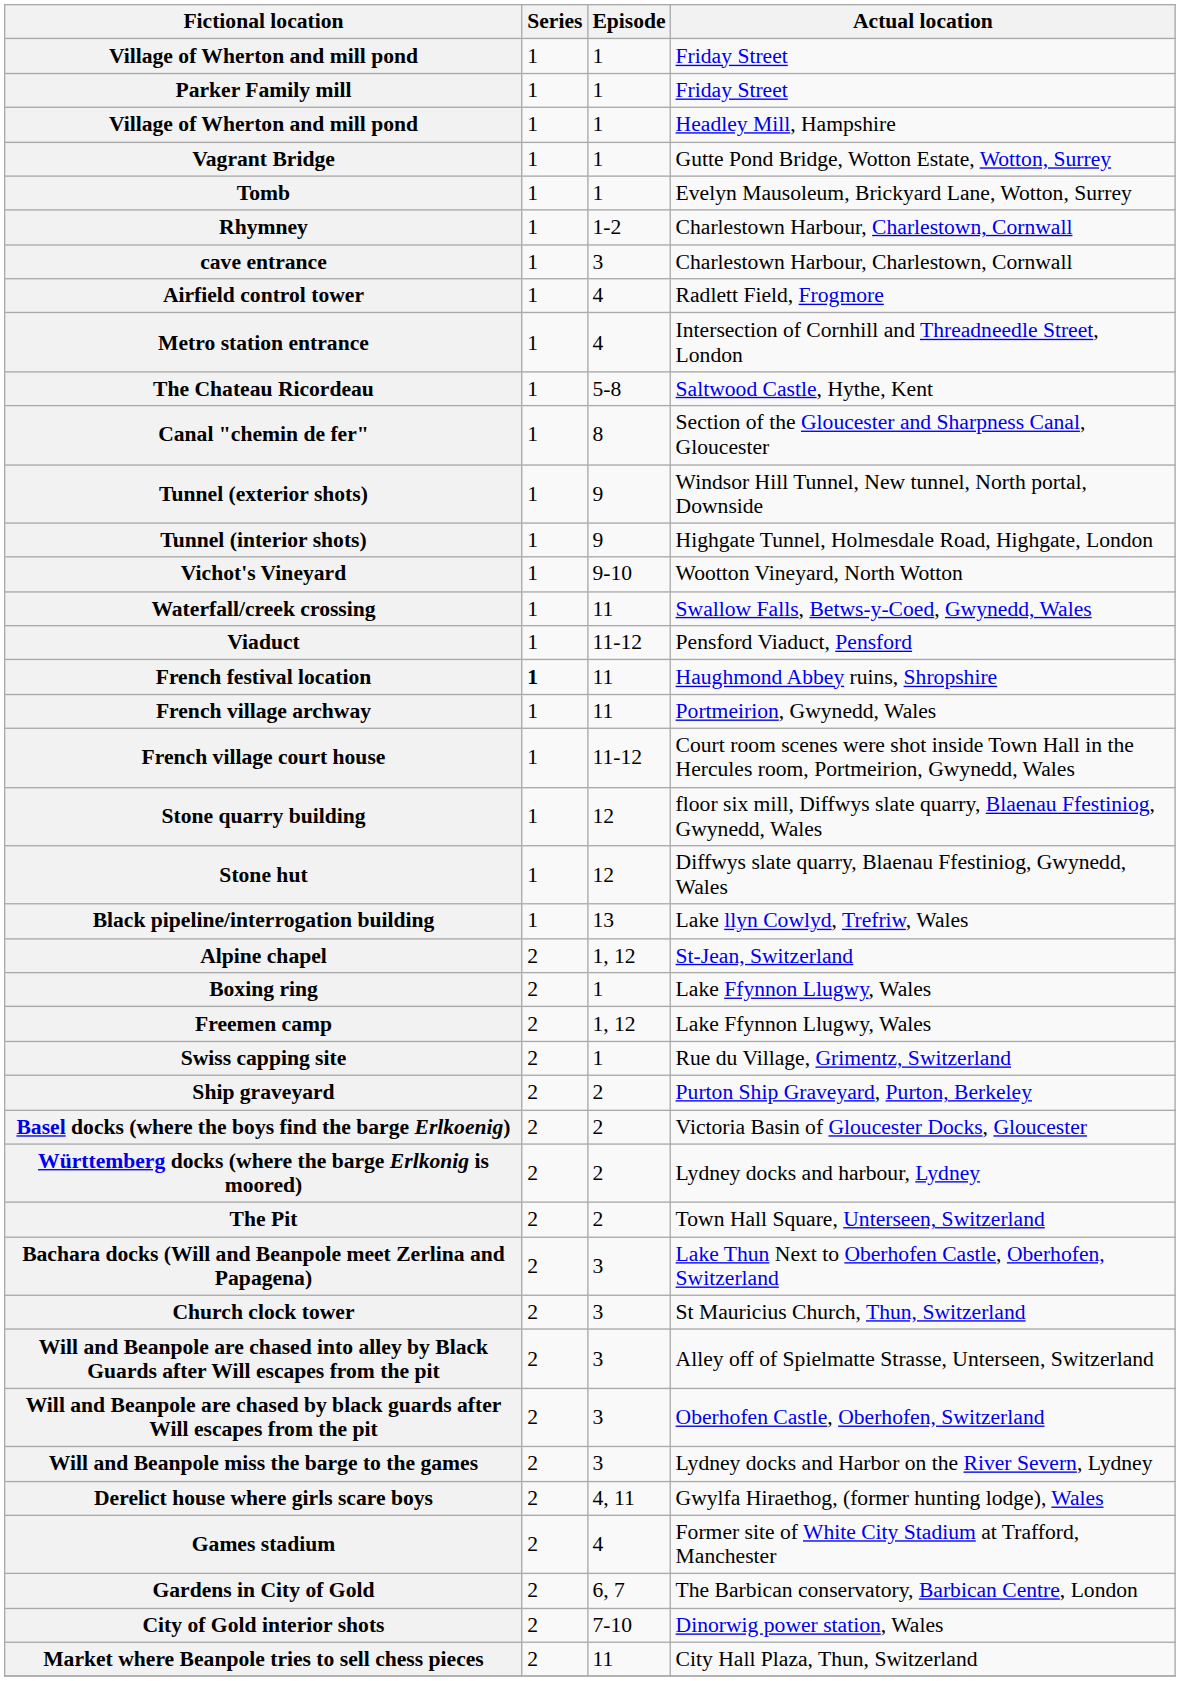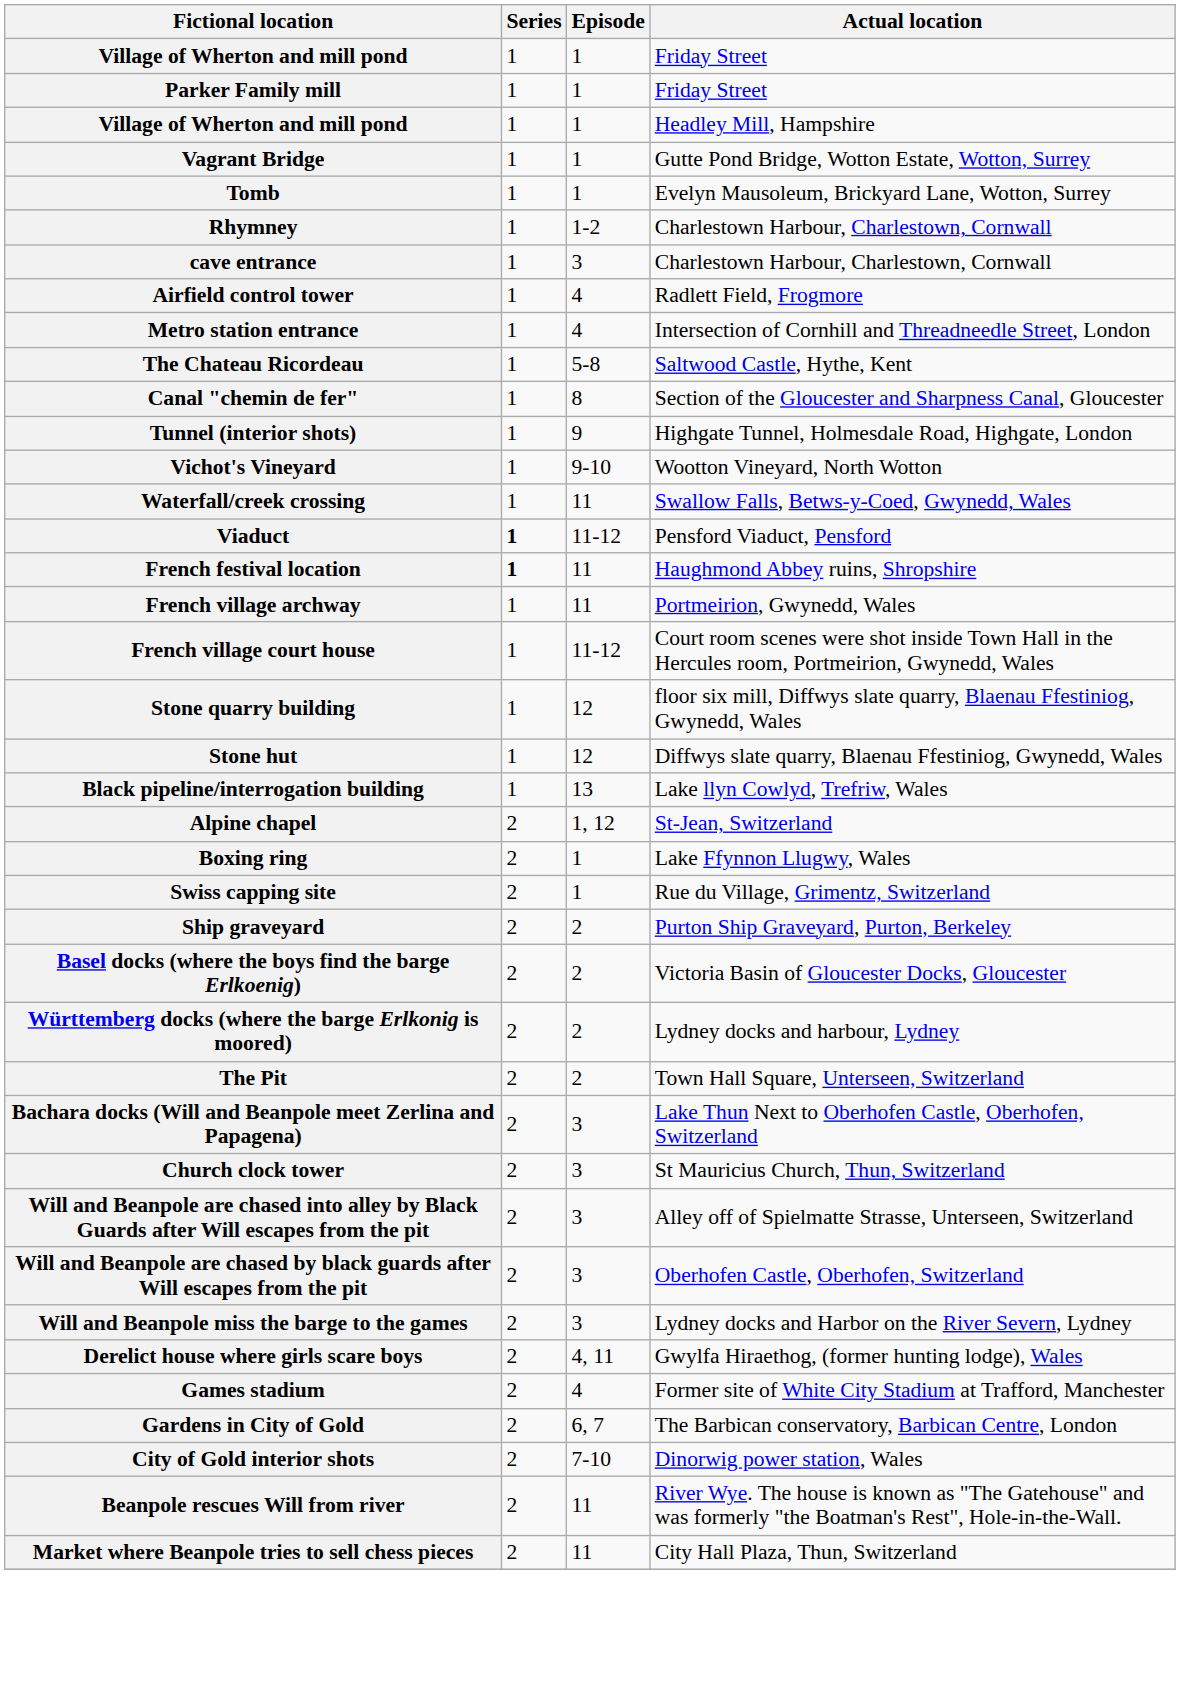- row: Tunnel (exterior shots) | 1 | 9 | Windsor Hill Tunnel, New tunnel, North portal, Downside
Viaduct | Series: normal -> bold
- row: Freemen camp | 2 | 1, 12 | Lake Ffynnon Llugwy, Wales
+ row: Beanpole rescues Will from river | 2 | 11 | River Wye. The house is known as "The Gatehouse" and was formerly "the Boatman's Rest", Hole-in-the-Wall.
